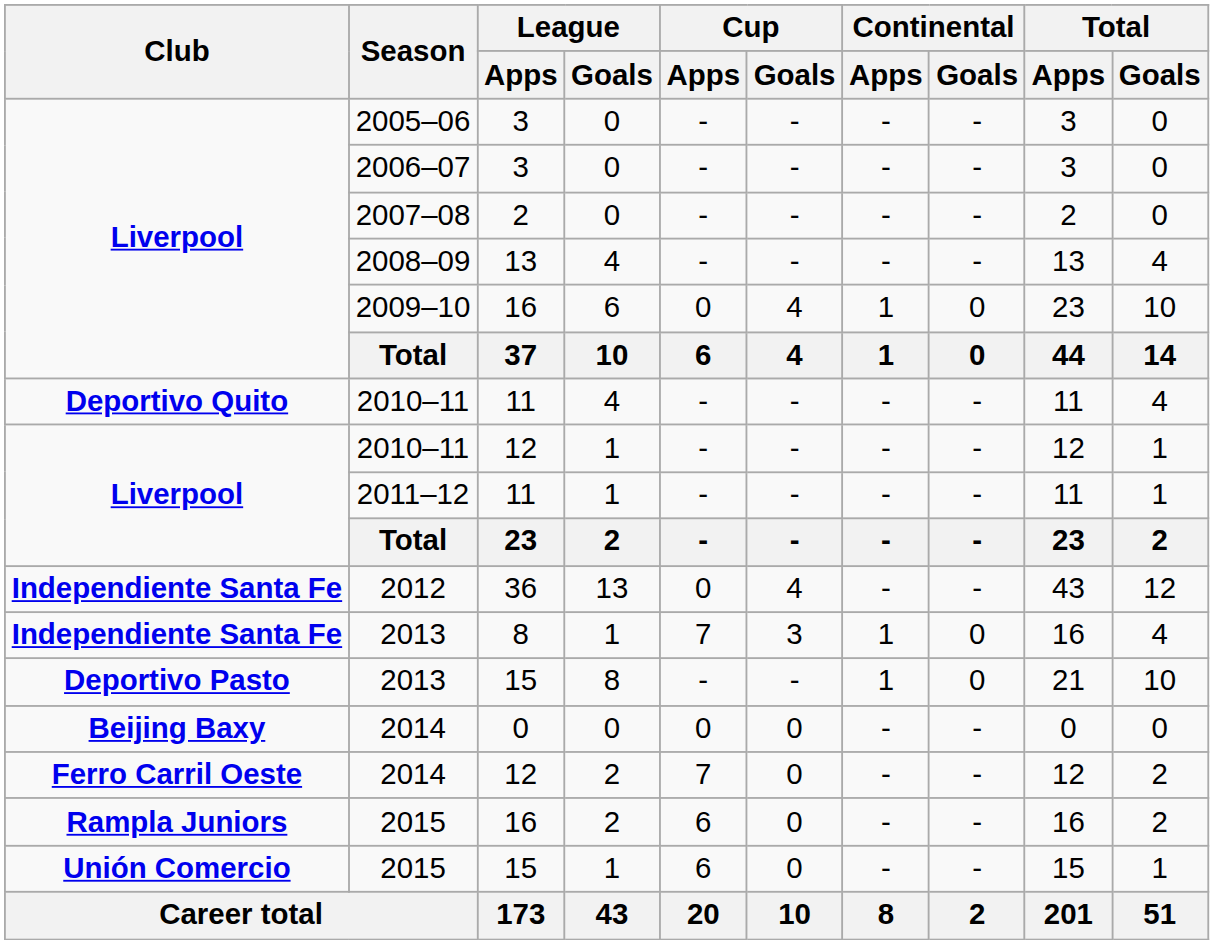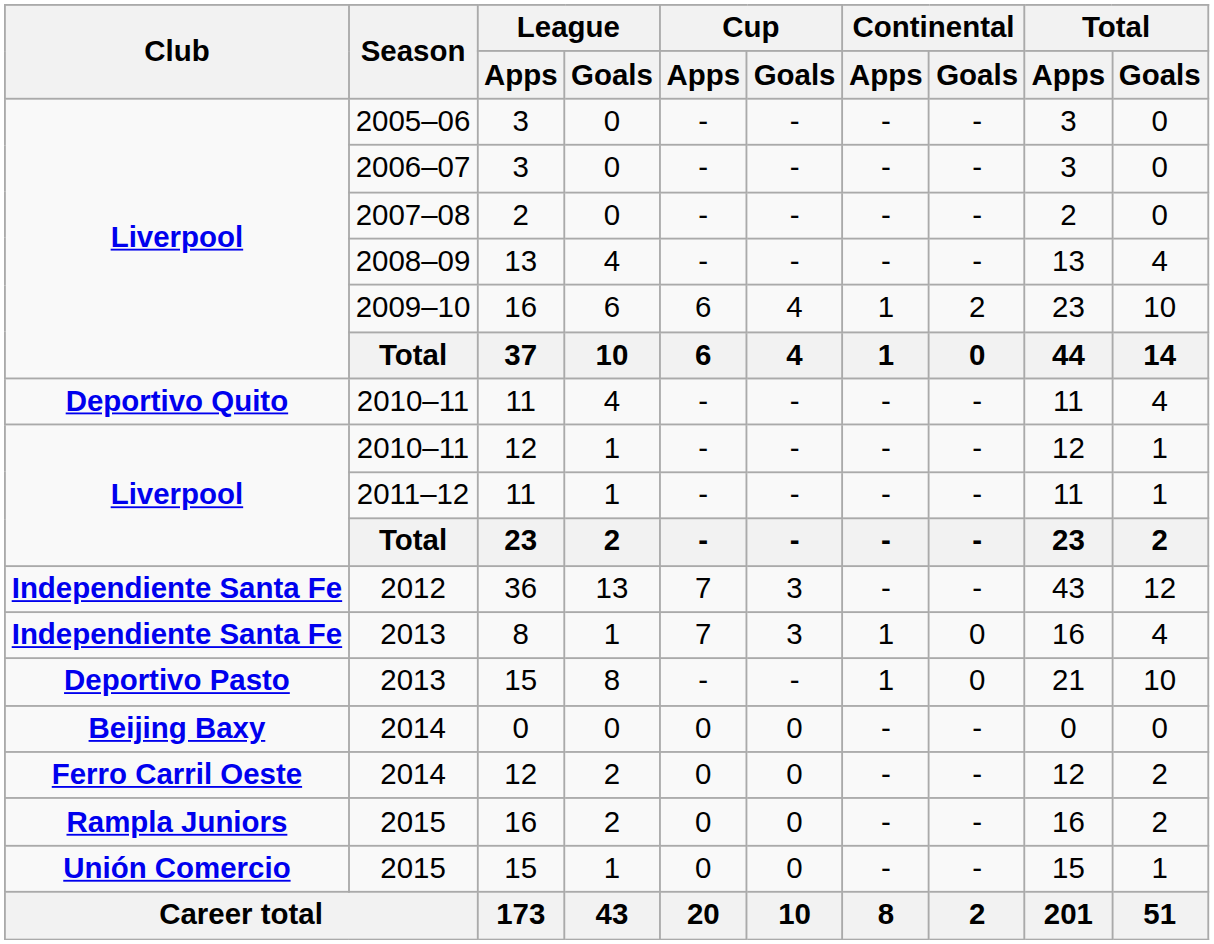2009–10 | Cup / Apps: 0 -> 6
2009–10 | Continental / Goals: 0 -> 2
2012 | Cup / Apps: 0 -> 7
2012 | Cup / Goals: 4 -> 3
2014 / 12 | Cup / Apps: 7 -> 0
2015 / 16 | Cup / Apps: 6 -> 0
2015 / 15 | Cup / Apps: 6 -> 0
